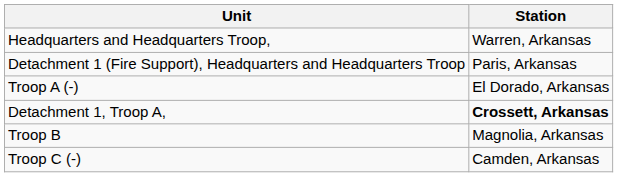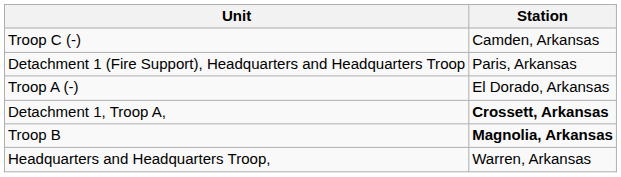rows swapped: Headquarters and Headquarters Troop, <-> Troop C (-)
Troop B | Station: normal -> bold
